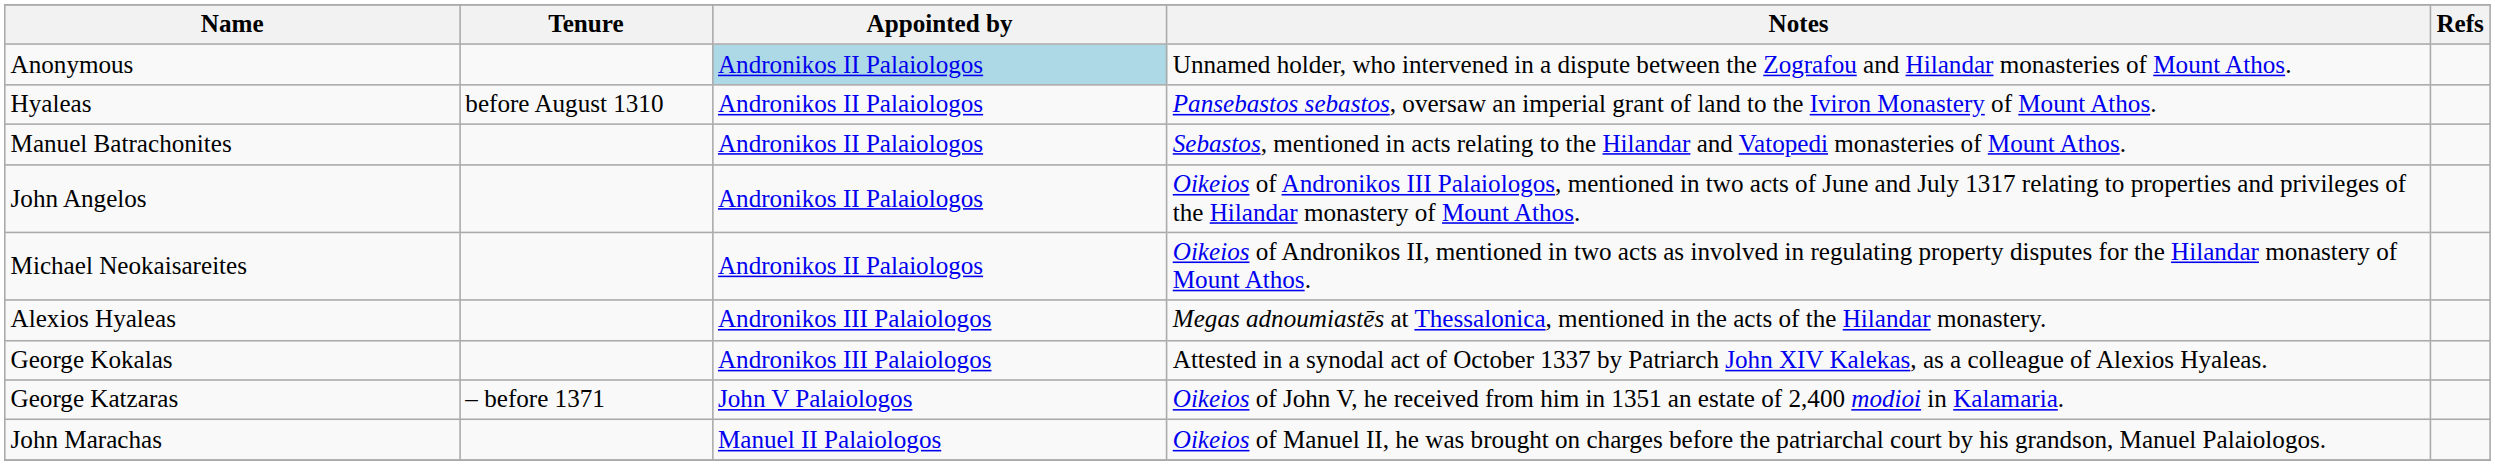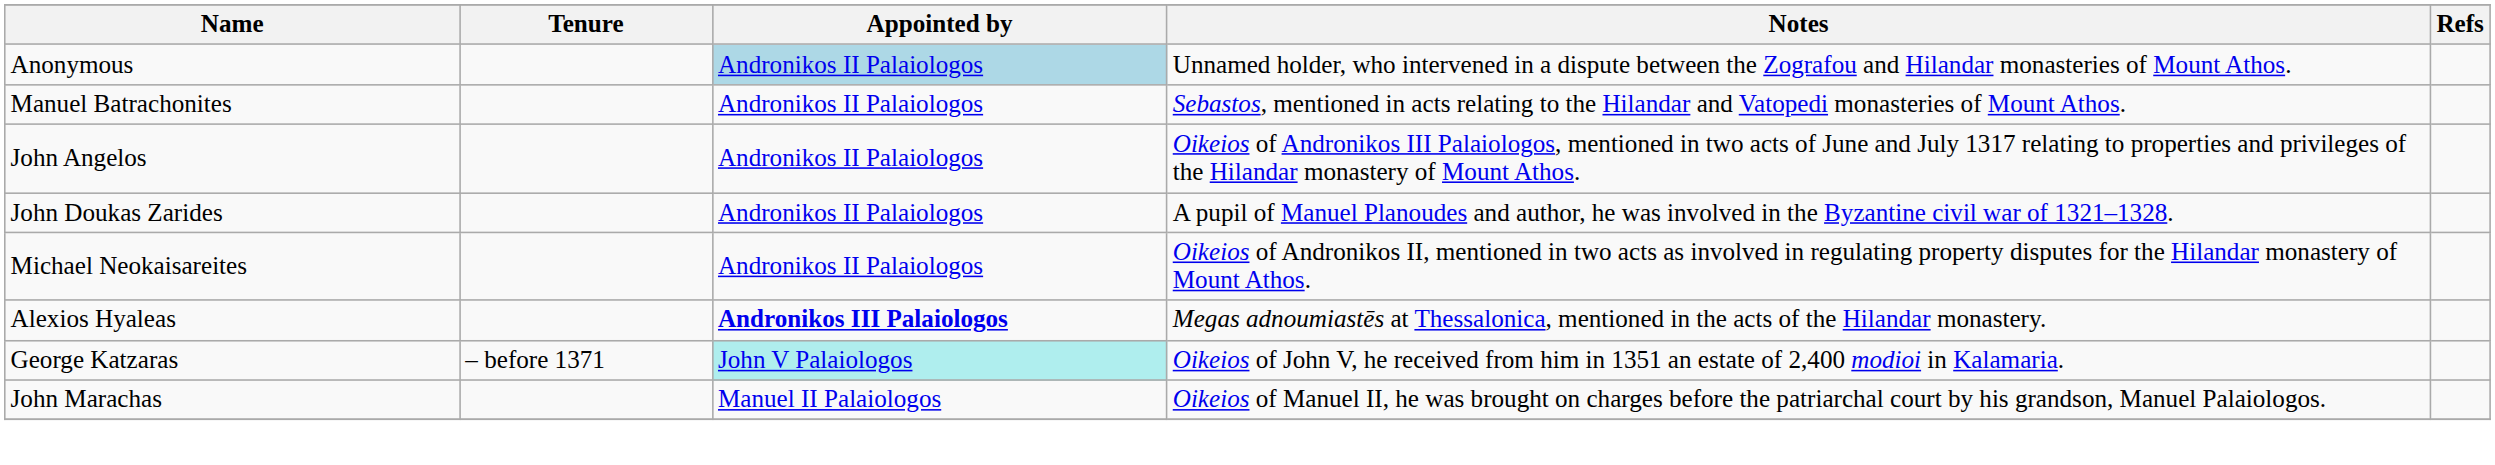- row: Hyaleas | before August 1310 | Andronikos II Palaiologos | Pansebastos sebastos, oversaw an imperial grant of land to the Iviron Monastery of Mount Athos.
+ row: John Doukas Zarides | Andronikos II Palaiologos | A pupil of Manuel Planoudes and author, he was involved in the Byzantine civil war of 1321–1328.
Alexios Hyaleas | Appointed by: normal -> bold
- row: George Kokalas | Andronikos III Palaiologos | Attested in a synodal act of October 1337 by Patriarch John XIV Kalekas, as a colleague of Alexios Hyaleas.
George Katzaras | Appointed by: no background -> paleturquoise background
